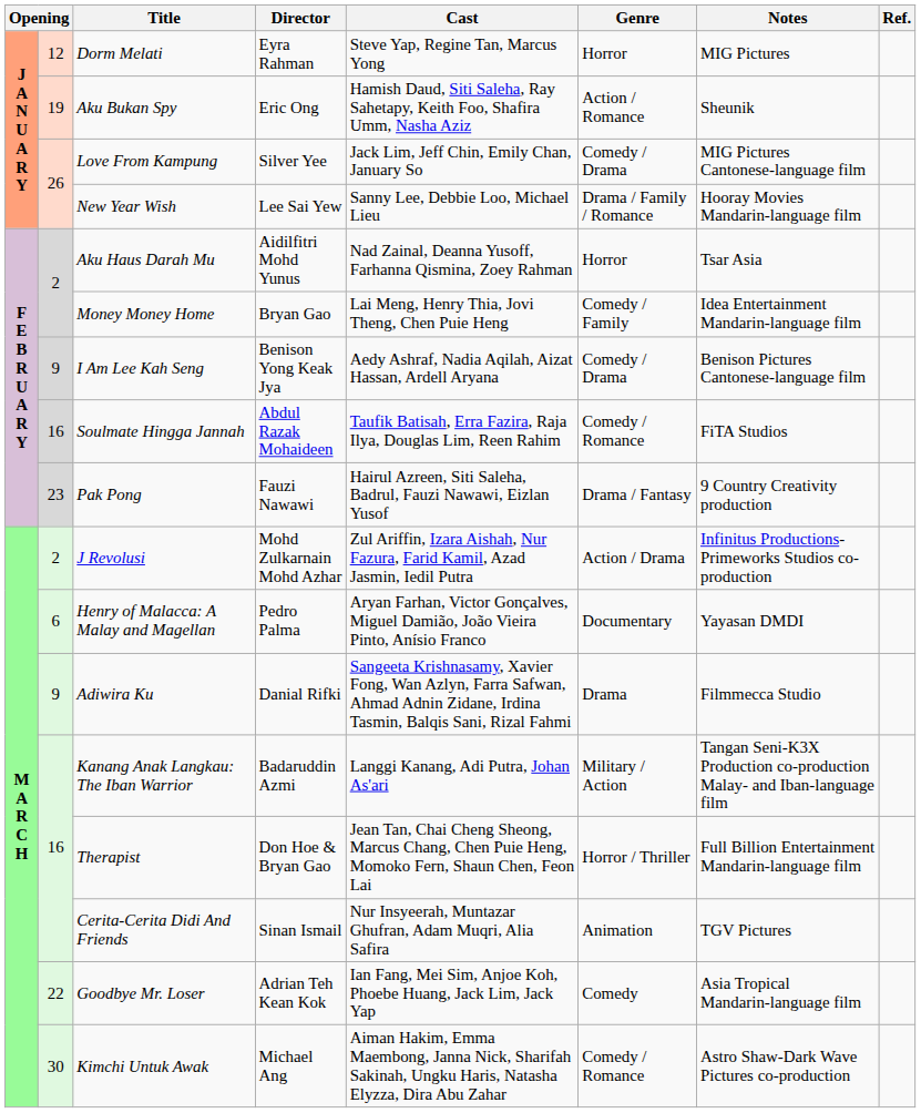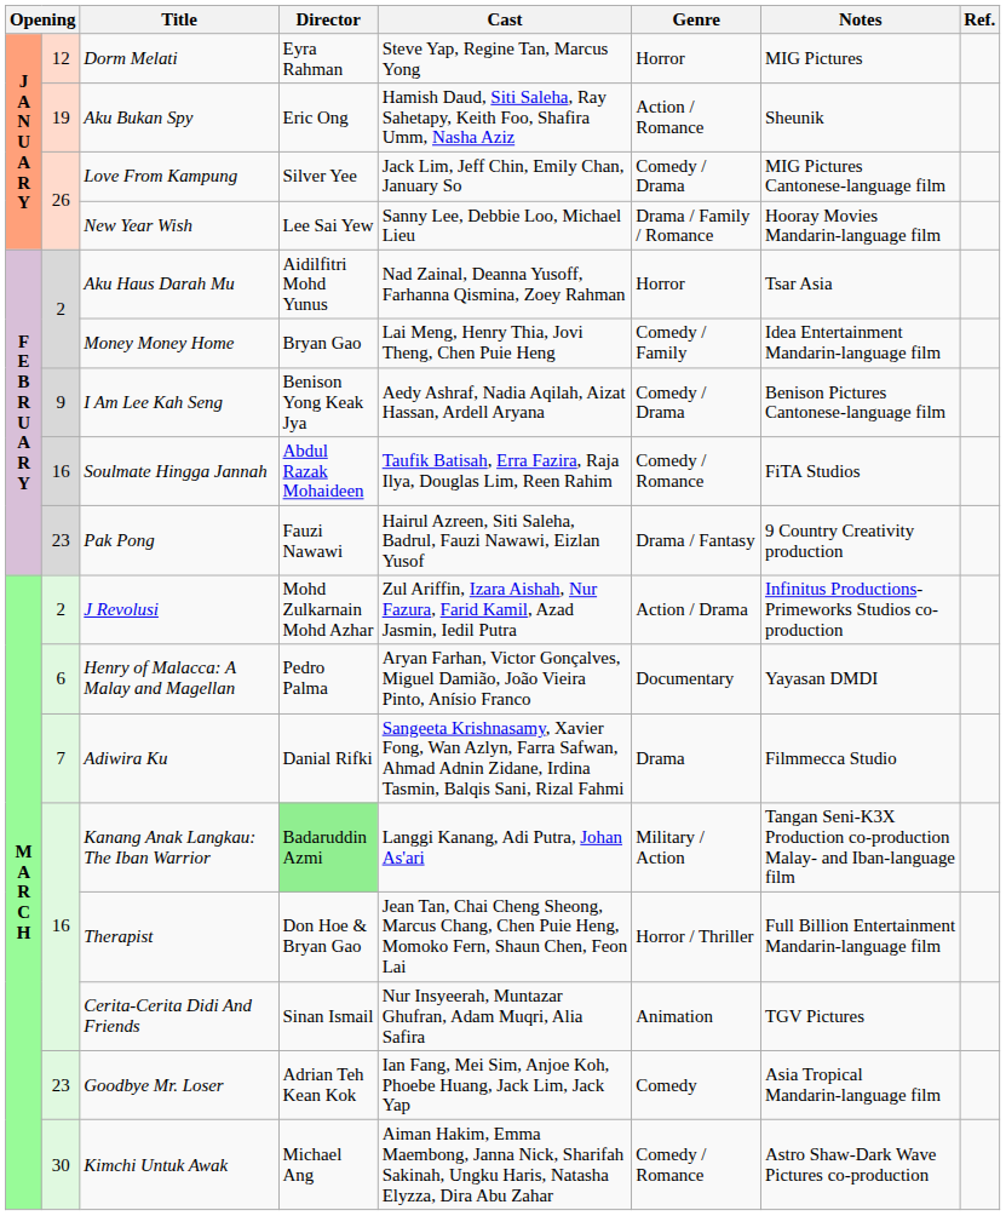Adiwira Ku | column 2: 9 -> 7
Kanang Anak Langkau: The Iban Warrior | Director: no background -> lightgreen background
Goodbye Mr. Loser | column 2: 22 -> 23
